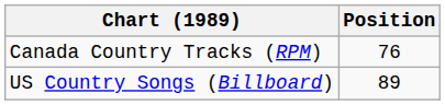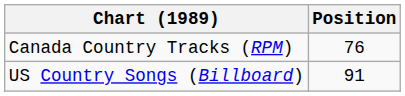US Country Songs (Billboard) | Position: 89 -> 91
